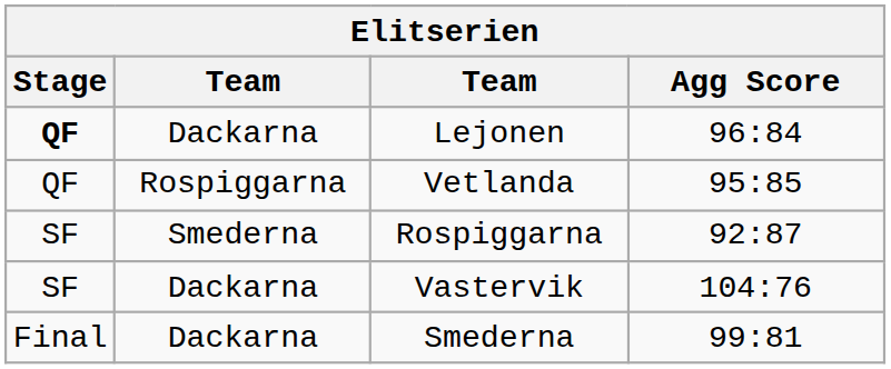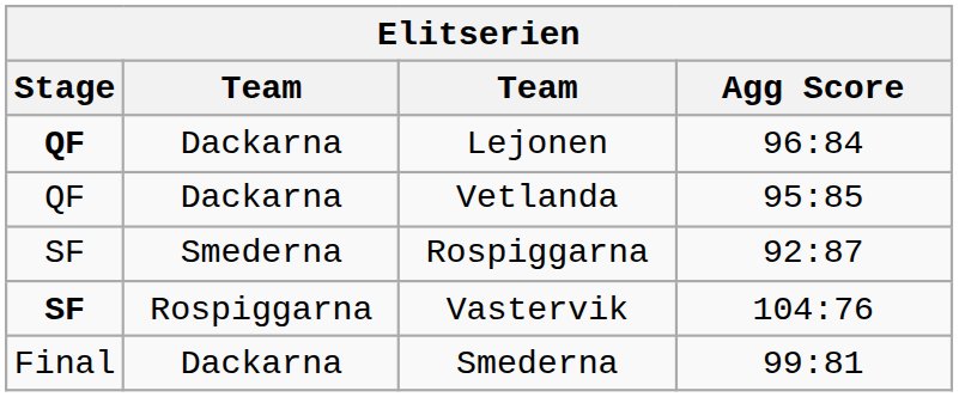Vetlanda | column 2: Rospiggarna -> Dackarna
Vastervik | Stage: normal -> bold
Vastervik | column 2: Dackarna -> Rospiggarna
